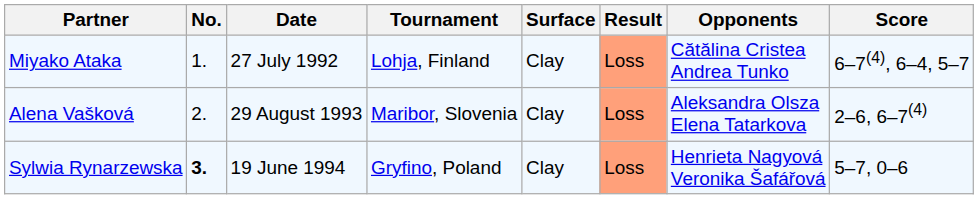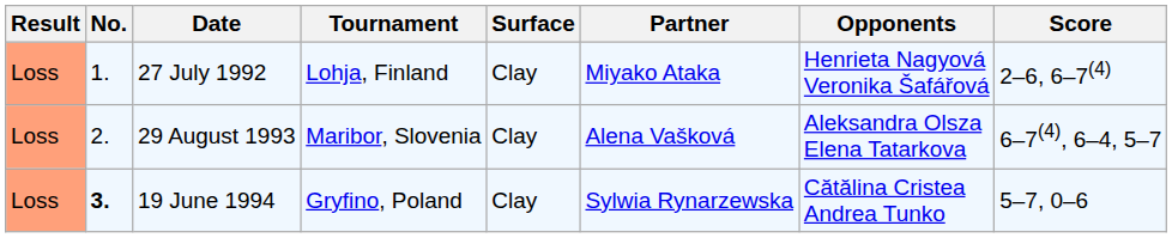columns swapped: Result <-> Partner
27 July 1992 | Opponents: Cătălina Cristea Andrea Tunko -> Henrieta Nagyová Veronika Šafářová
27 July 1992 | Score: 6–7(4), 6–4, 5–7 -> 2–6, 6–7(4)
29 August 1993 | Score: 2–6, 6–7(4) -> 6–7(4), 6–4, 5–7
19 June 1994 | Opponents: Henrieta Nagyová Veronika Šafářová -> Cătălina Cristea Andrea Tunko
